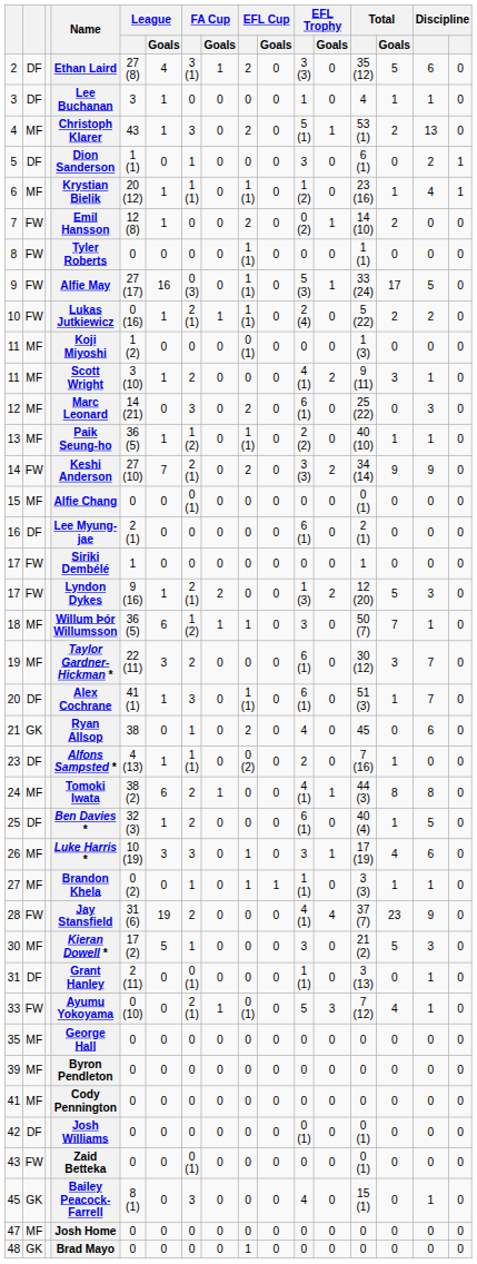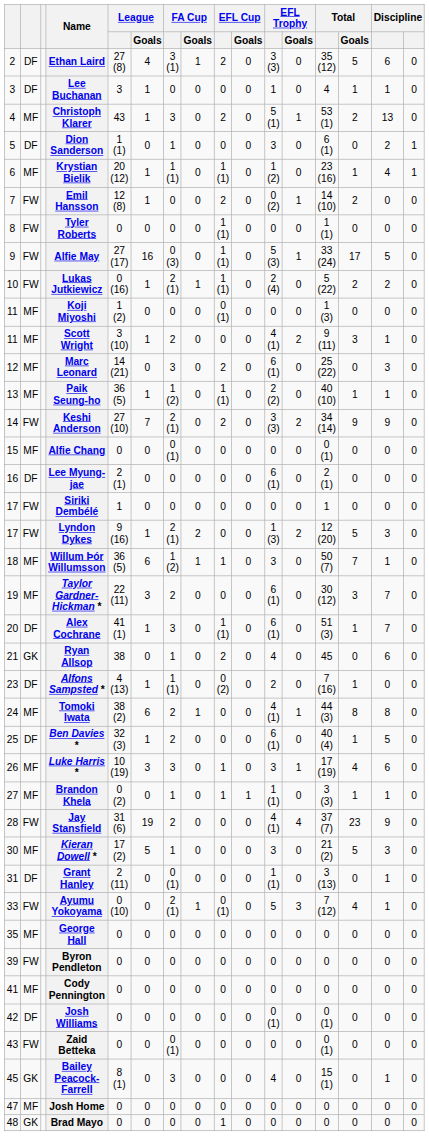Byron Pendleton | column 2: MF -> FW
